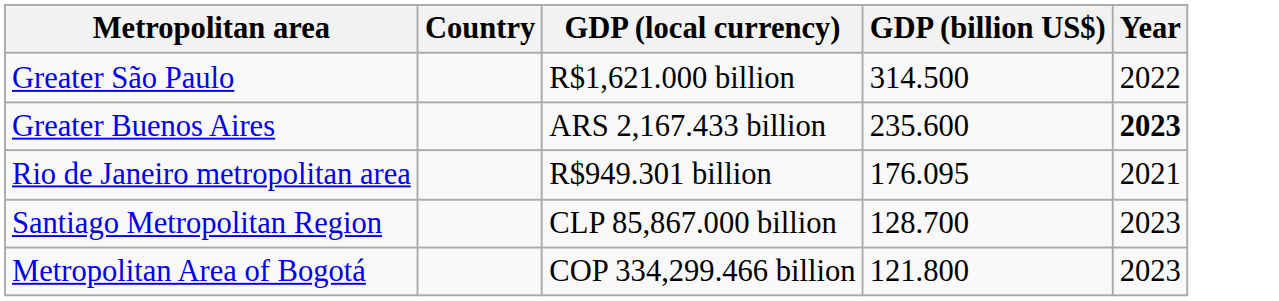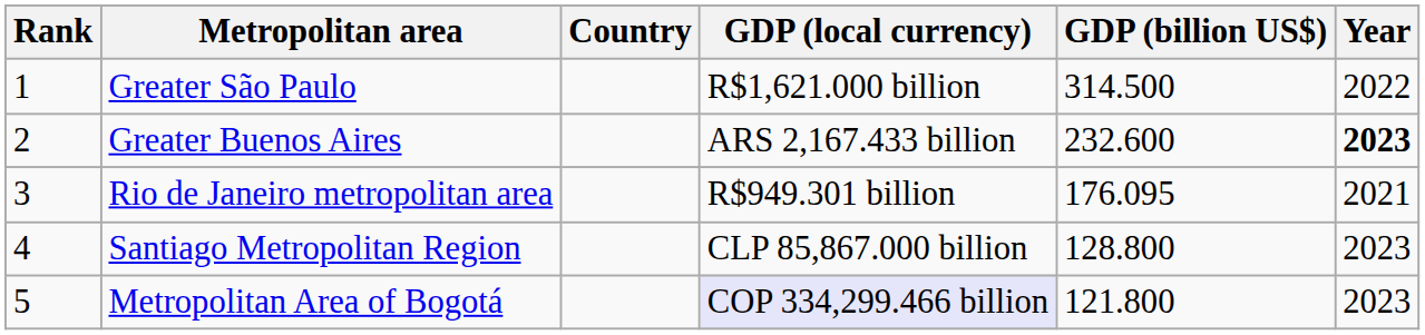+ column: Rank | 1 | 2 | 3 | 4 | 5
Greater Buenos Aires | GDP (billion US$): 235.600 -> 232.600
Santiago Metropolitan Region | GDP (billion US$): 128.700 -> 128.800
Metropolitan Area of Bogotá | GDP (local currency): no background -> lavender background
